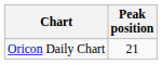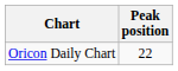Oricon Daily Chart | Peak position: 21 -> 22
